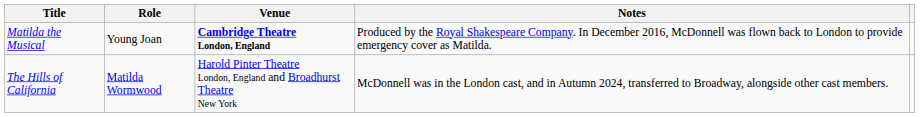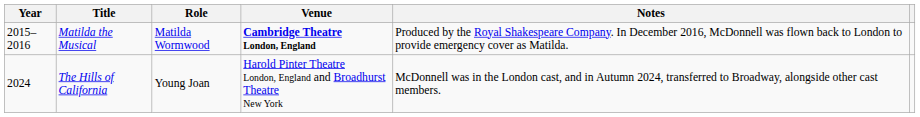+ column: Year | 2015–2016 | 2024
Matilda the Musical | Role: Young Joan -> Matilda Wormwood
The Hills of California | Role: Matilda Wormwood -> Young Joan
